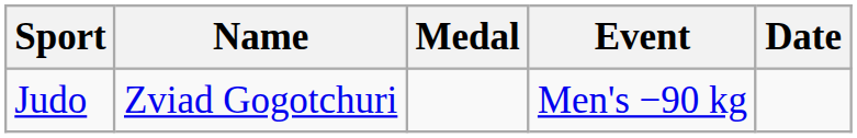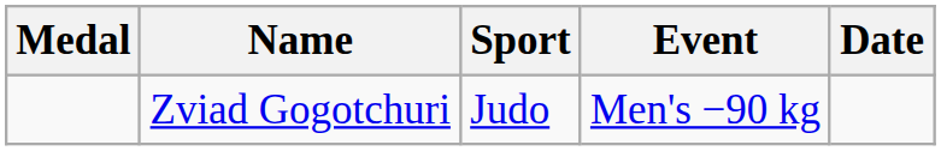columns swapped: Medal <-> Sport
